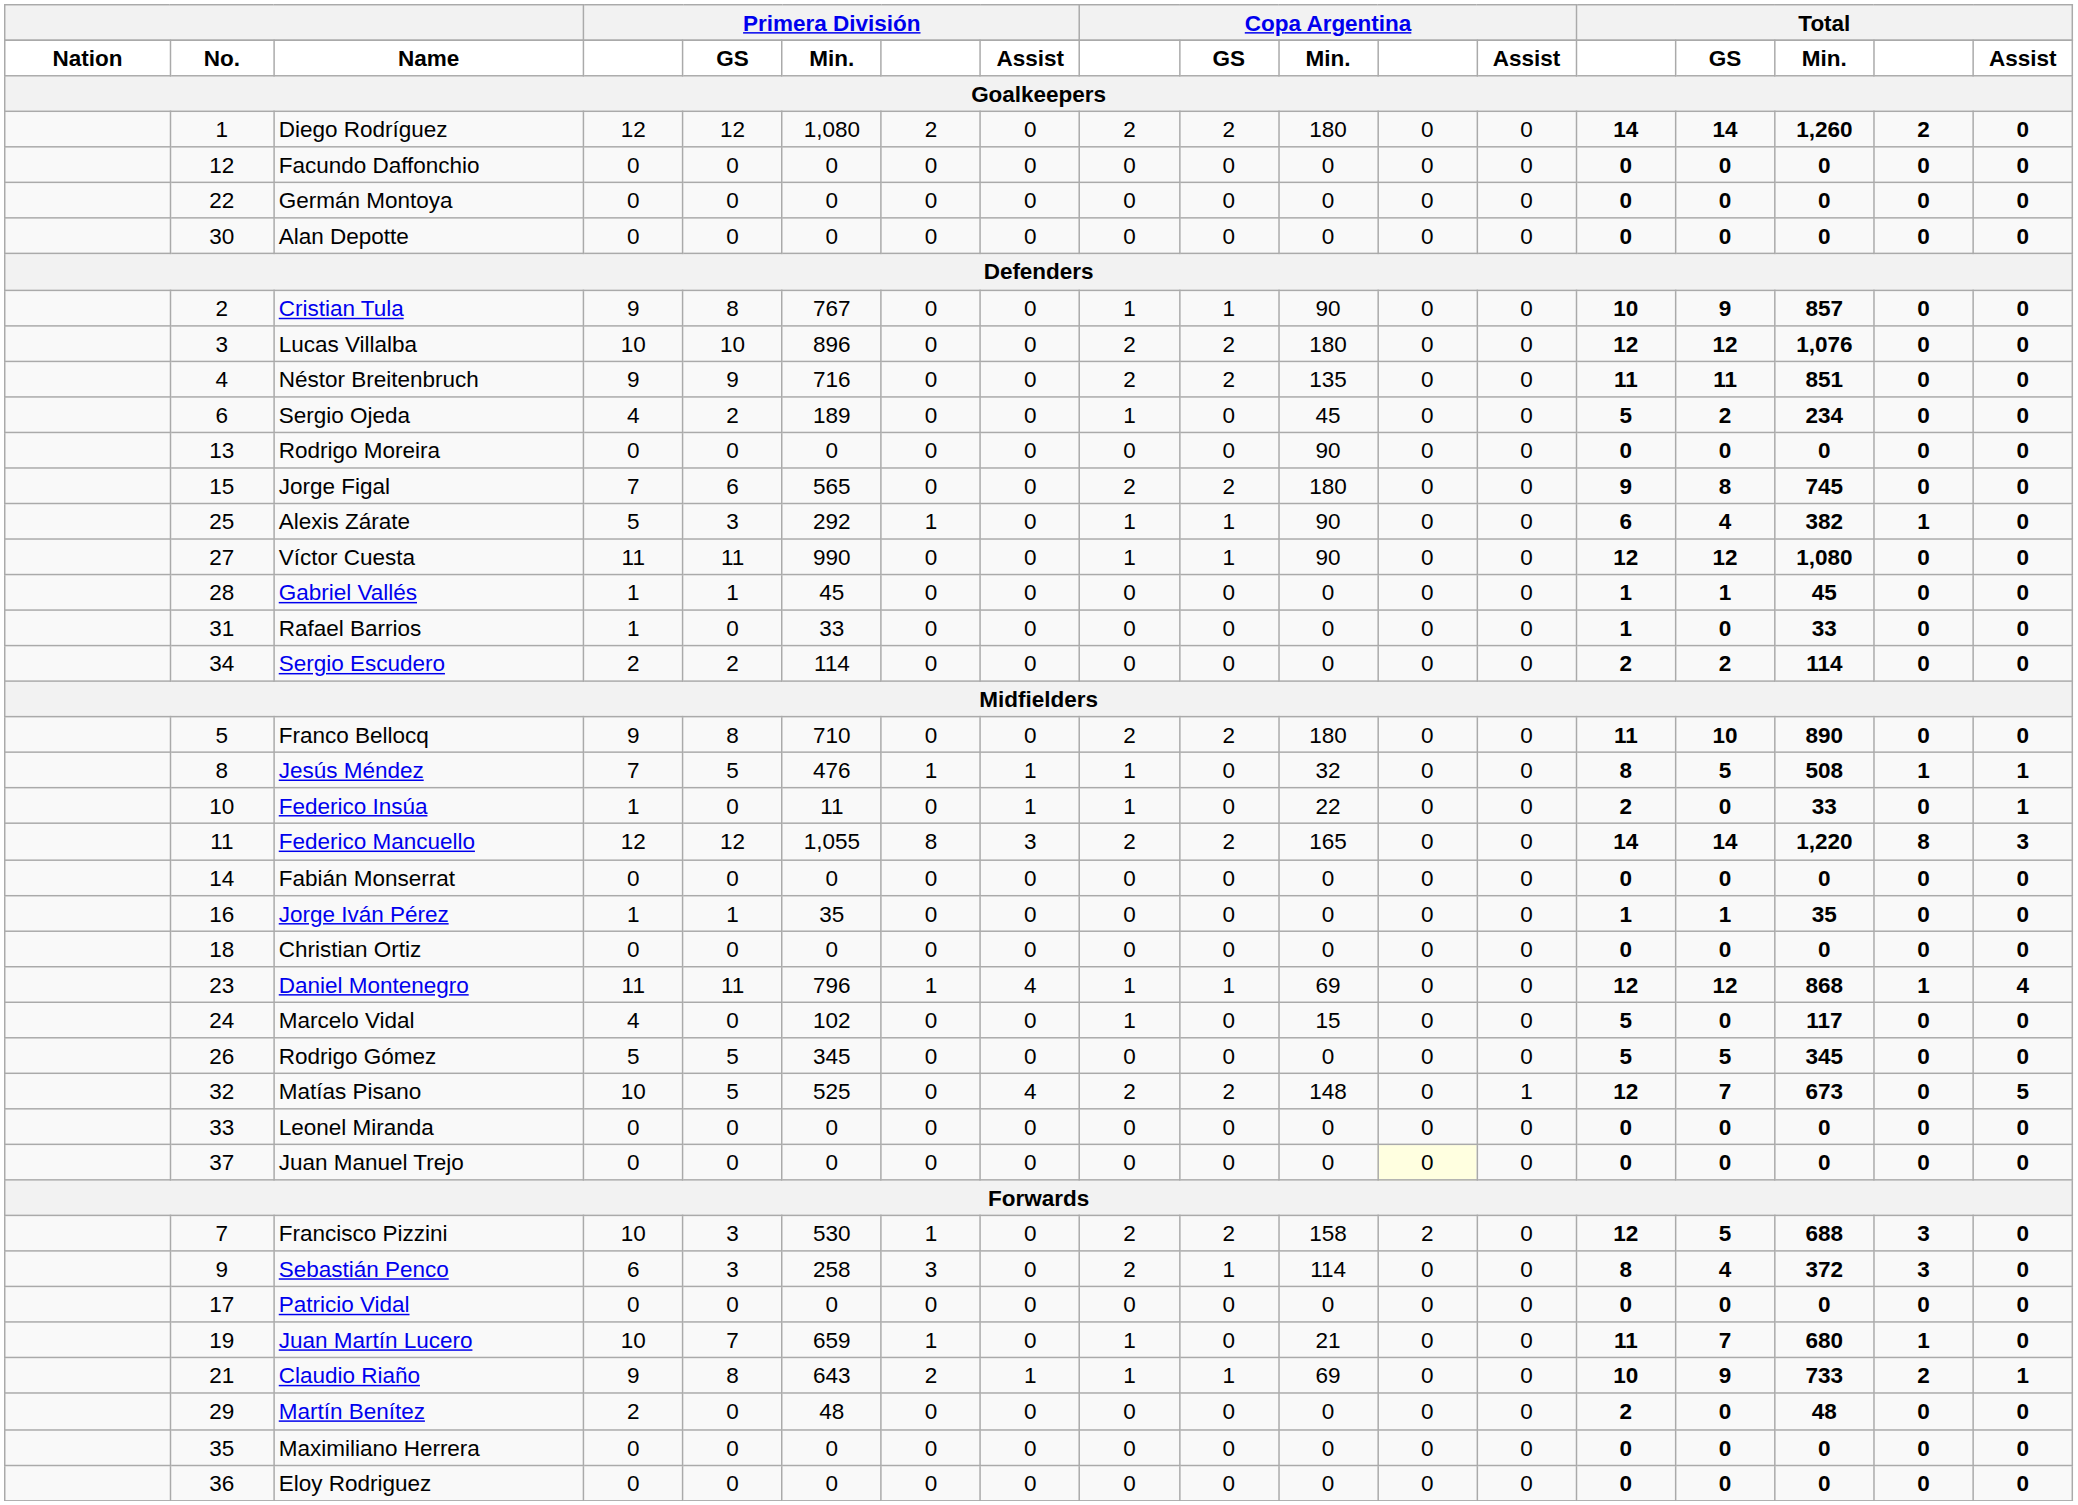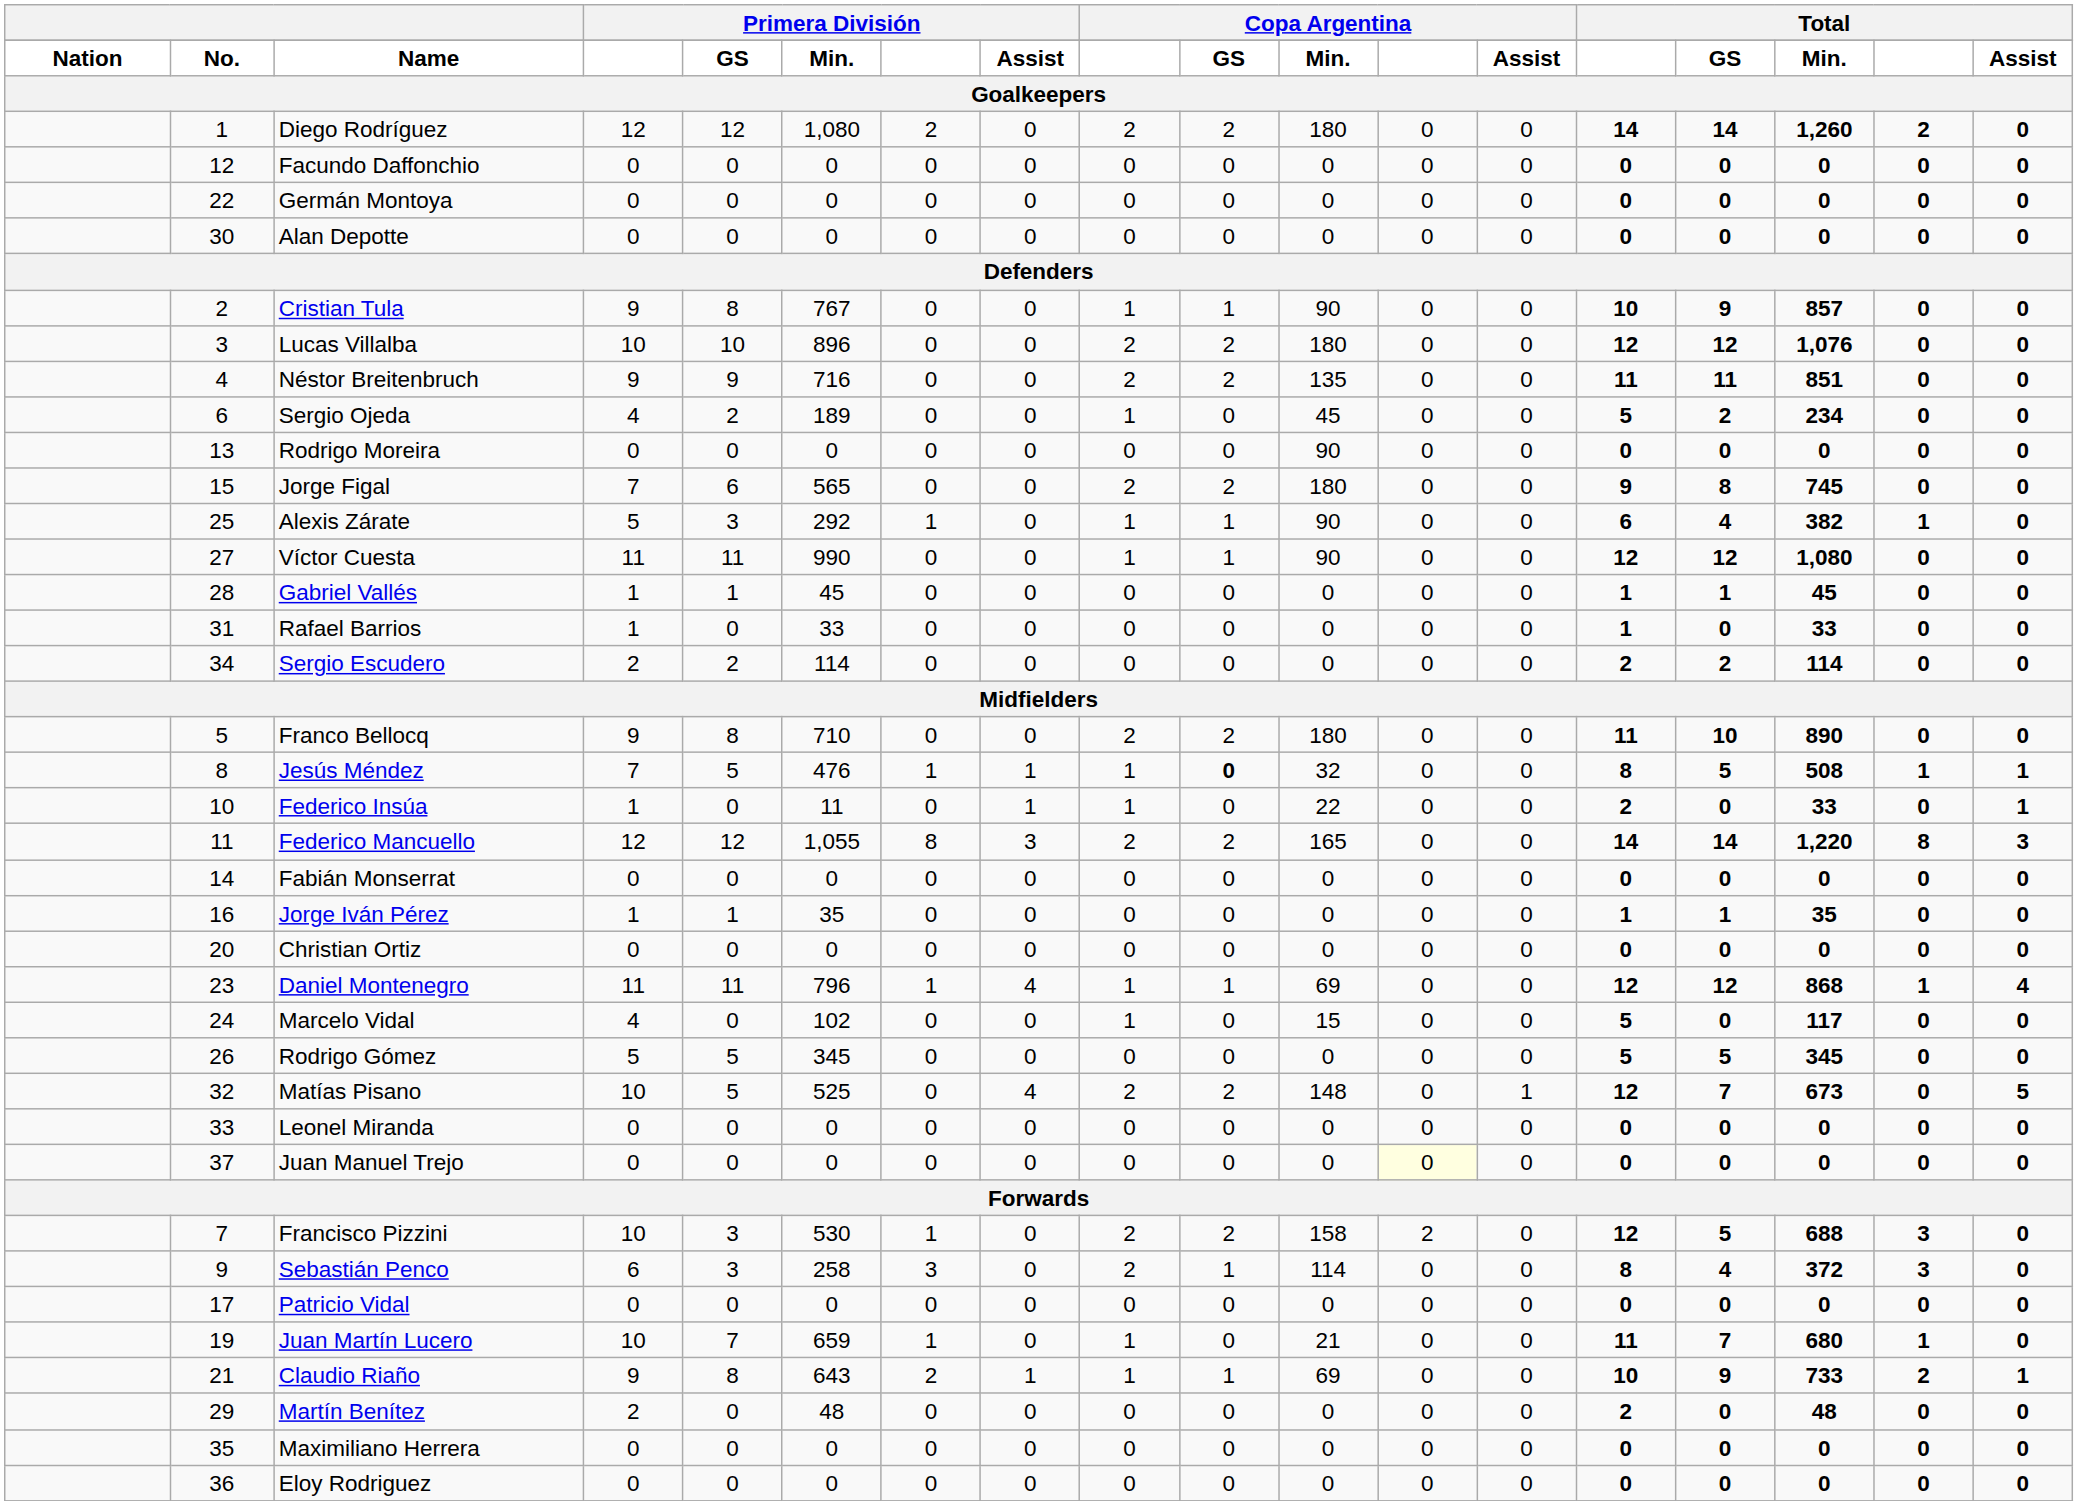Jesús Méndez | column 10: normal -> bold
Christian Ortiz | column 2: 18 -> 20
